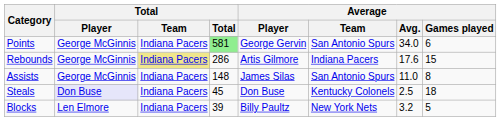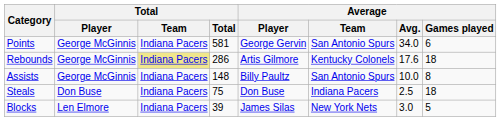Points | Total: lightgreen background -> no background
Rebounds | Average / Team: Indiana Pacers -> Kentucky Colonels
Rebounds | Average / Games played: 15 -> 18
Assists | Average / Player: James Silas -> Billy Paultz
Assists | Average / Avg.: 11.0 -> 10.0
Steals | Total / Player: lavender background -> no background
Steals | Total: 45 -> 75
Steals | Average / Team: Kentucky Colonels -> Indiana Pacers
Blocks | Average / Player: Billy Paultz -> James Silas
Blocks | Average / Avg.: 3.2 -> 3.0
